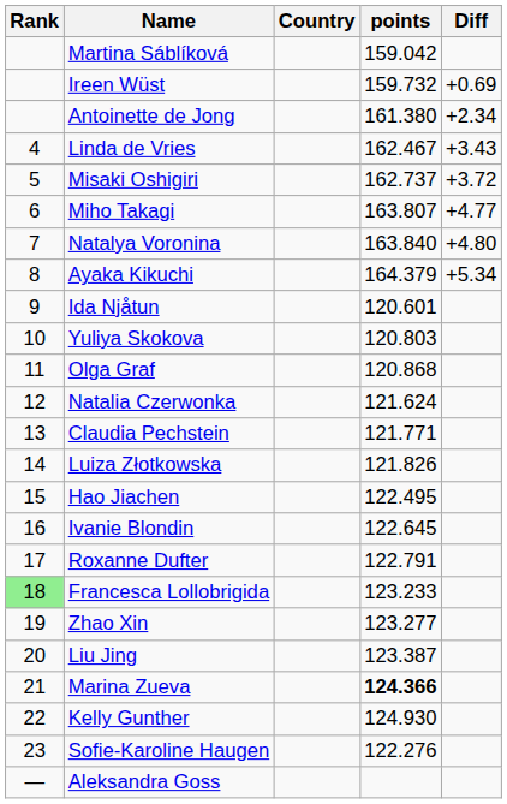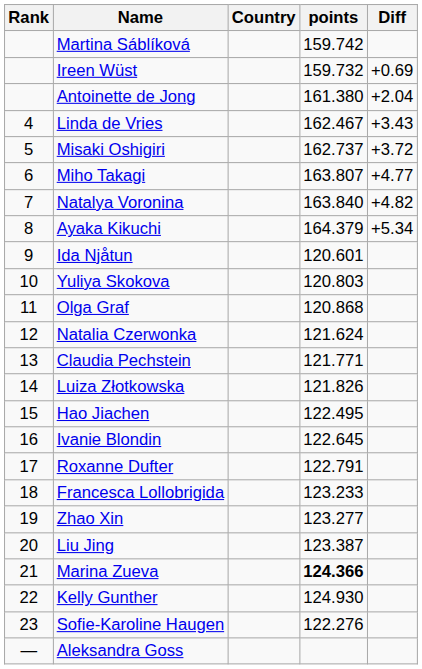Martina Sáblíková | points: 159.042 -> 159.742
Antoinette de Jong | Diff: +2.34 -> +2.04
Natalya Voronina | Diff: +4.80 -> +4.82
Francesca Lollobrigida | Rank: lightgreen background -> no background
